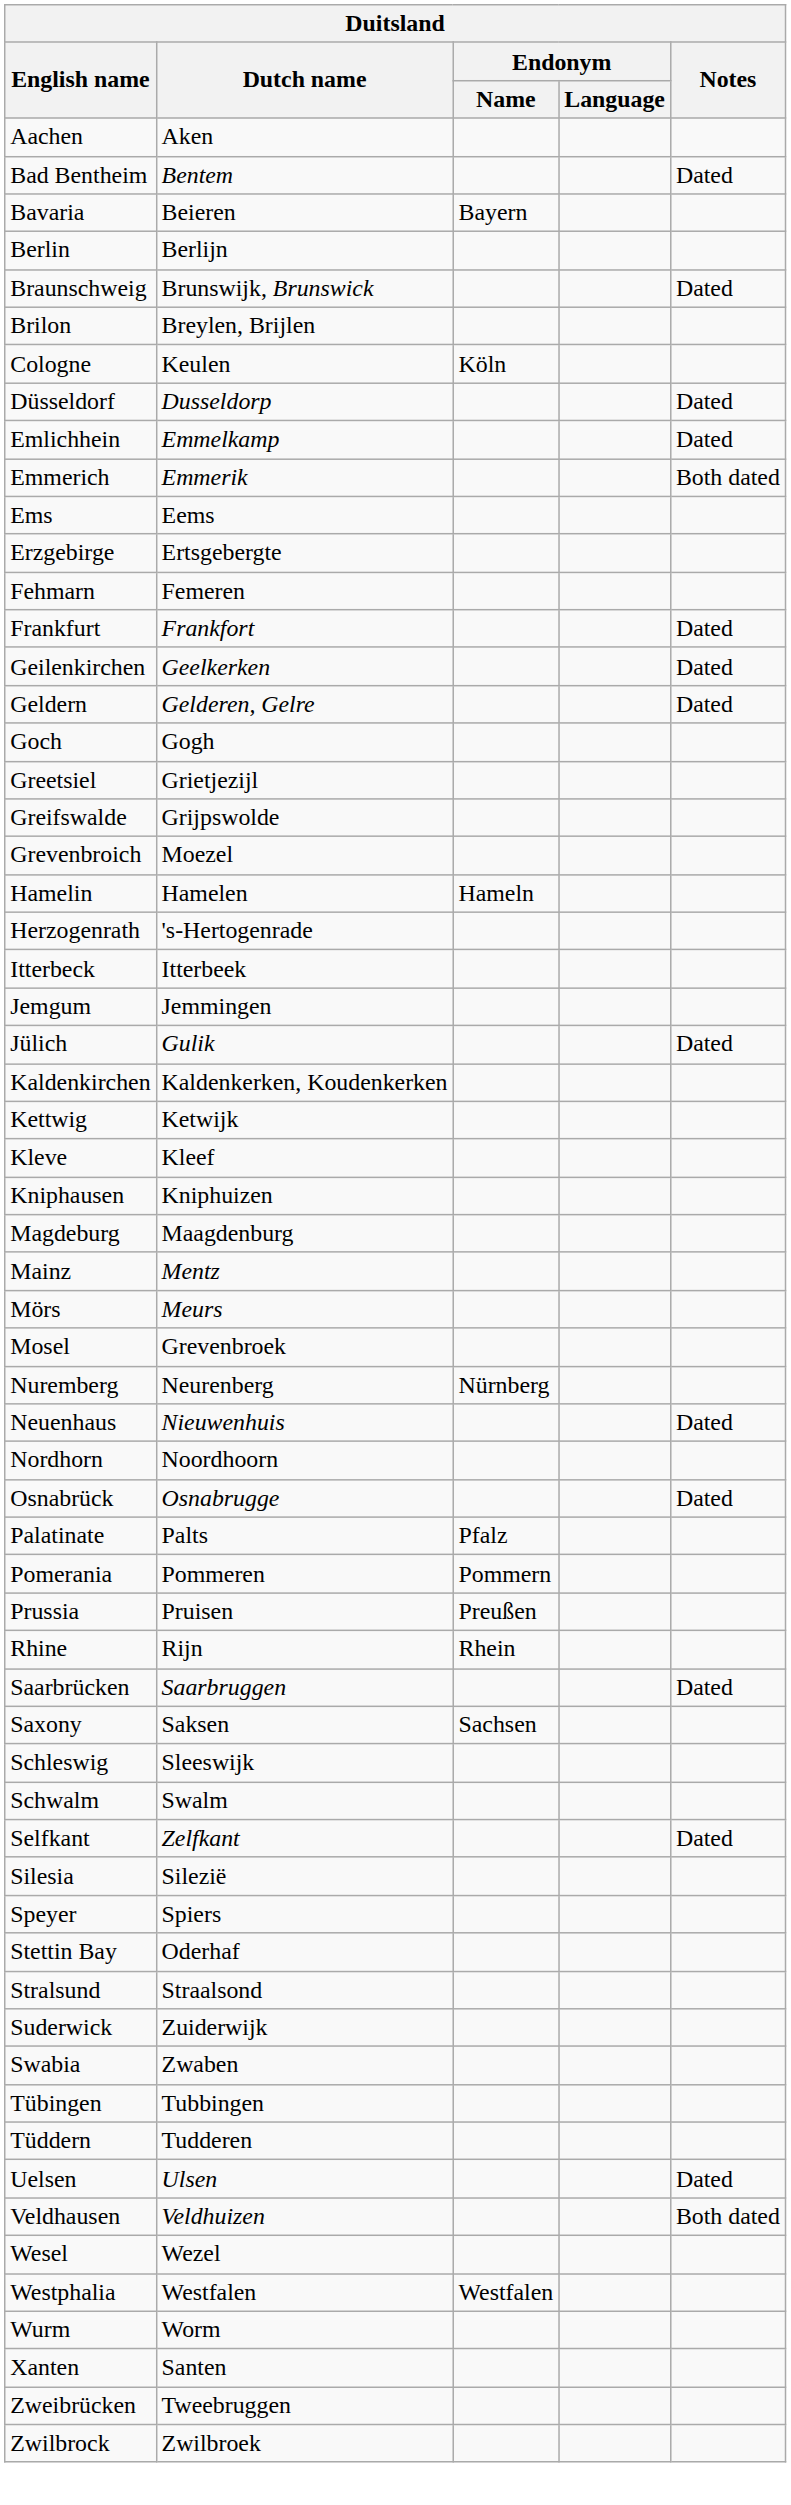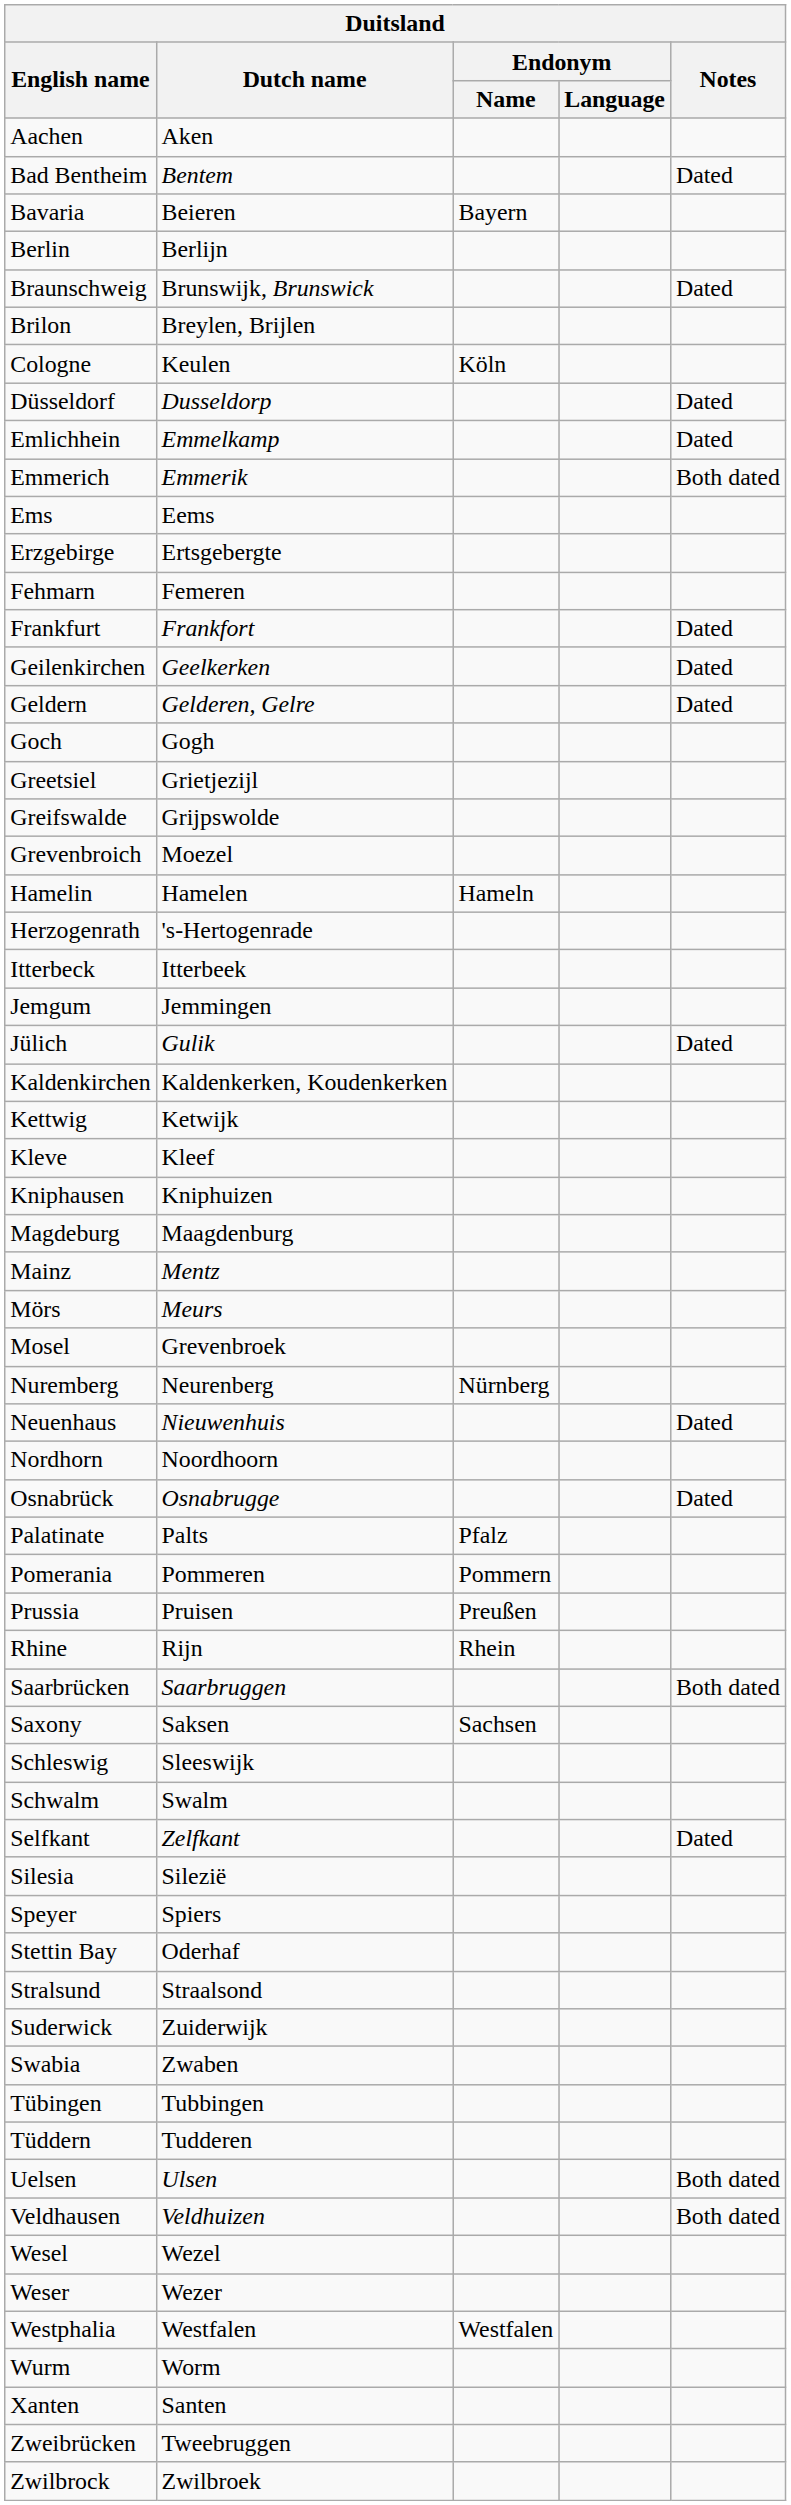Saarbrücken | Notes: Dated -> Both dated
Uelsen | Notes: Dated -> Both dated
+ row: Weser | Wezer
